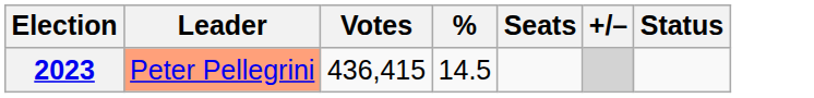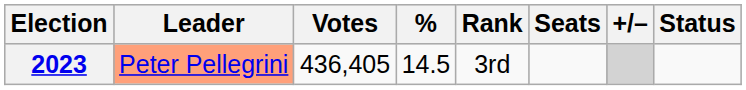+ column: Rank | 3rd
2023 | Votes: 436,415 -> 436,405
